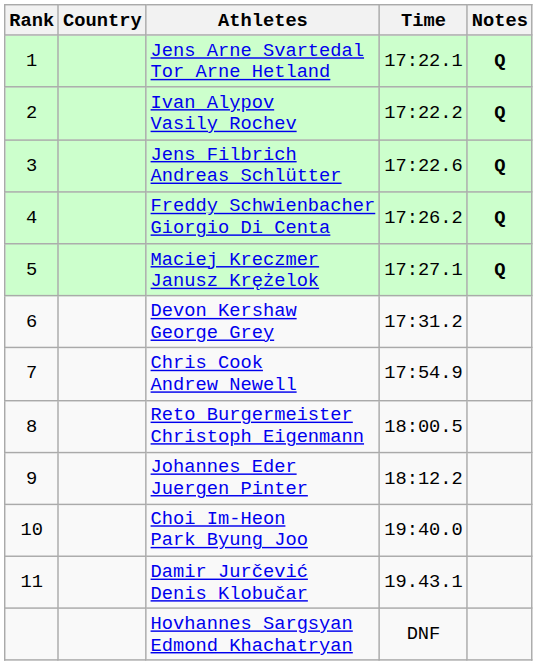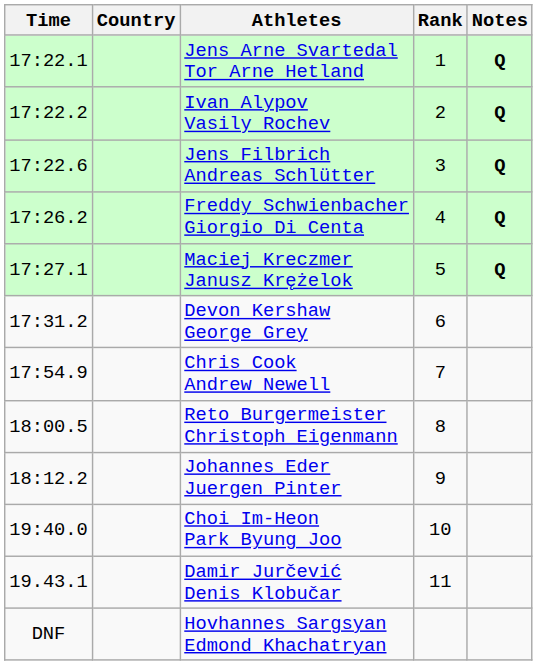columns swapped: Rank <-> Time
